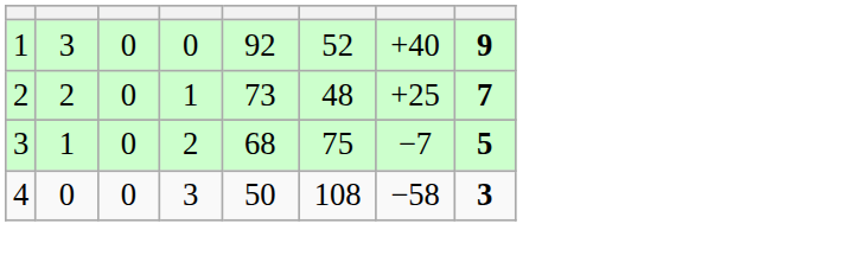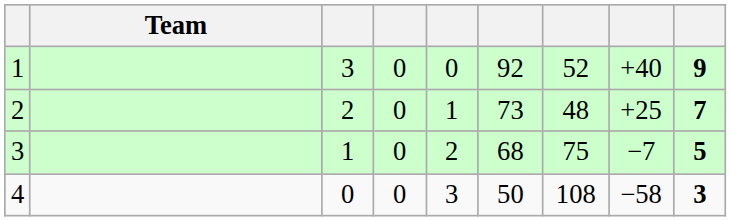+ column: Team
